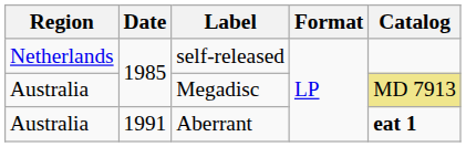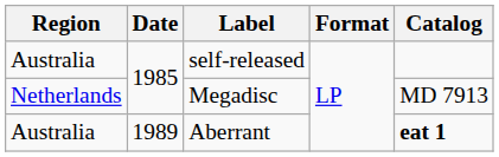self-released | Region: Netherlands -> Australia
Megadisc | Region: Australia -> Netherlands
Megadisc | Catalog: khaki background -> no background
Aberrant | Date: 1991 -> 1989
